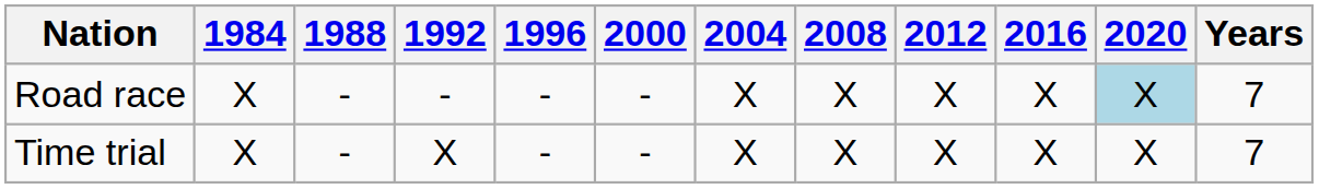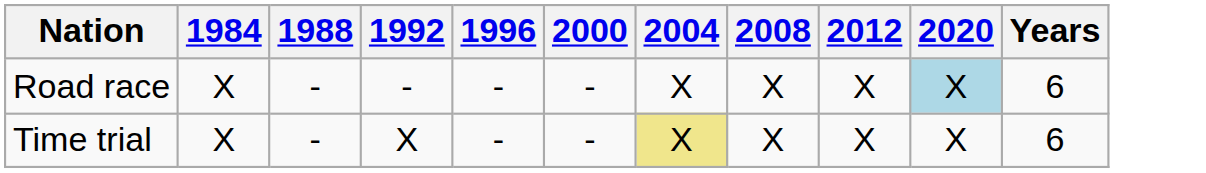- column: 2016 | X | X
Road race | Years: 7 -> 6
Time trial | 2004: no background -> khaki background
Time trial | Years: 7 -> 6
